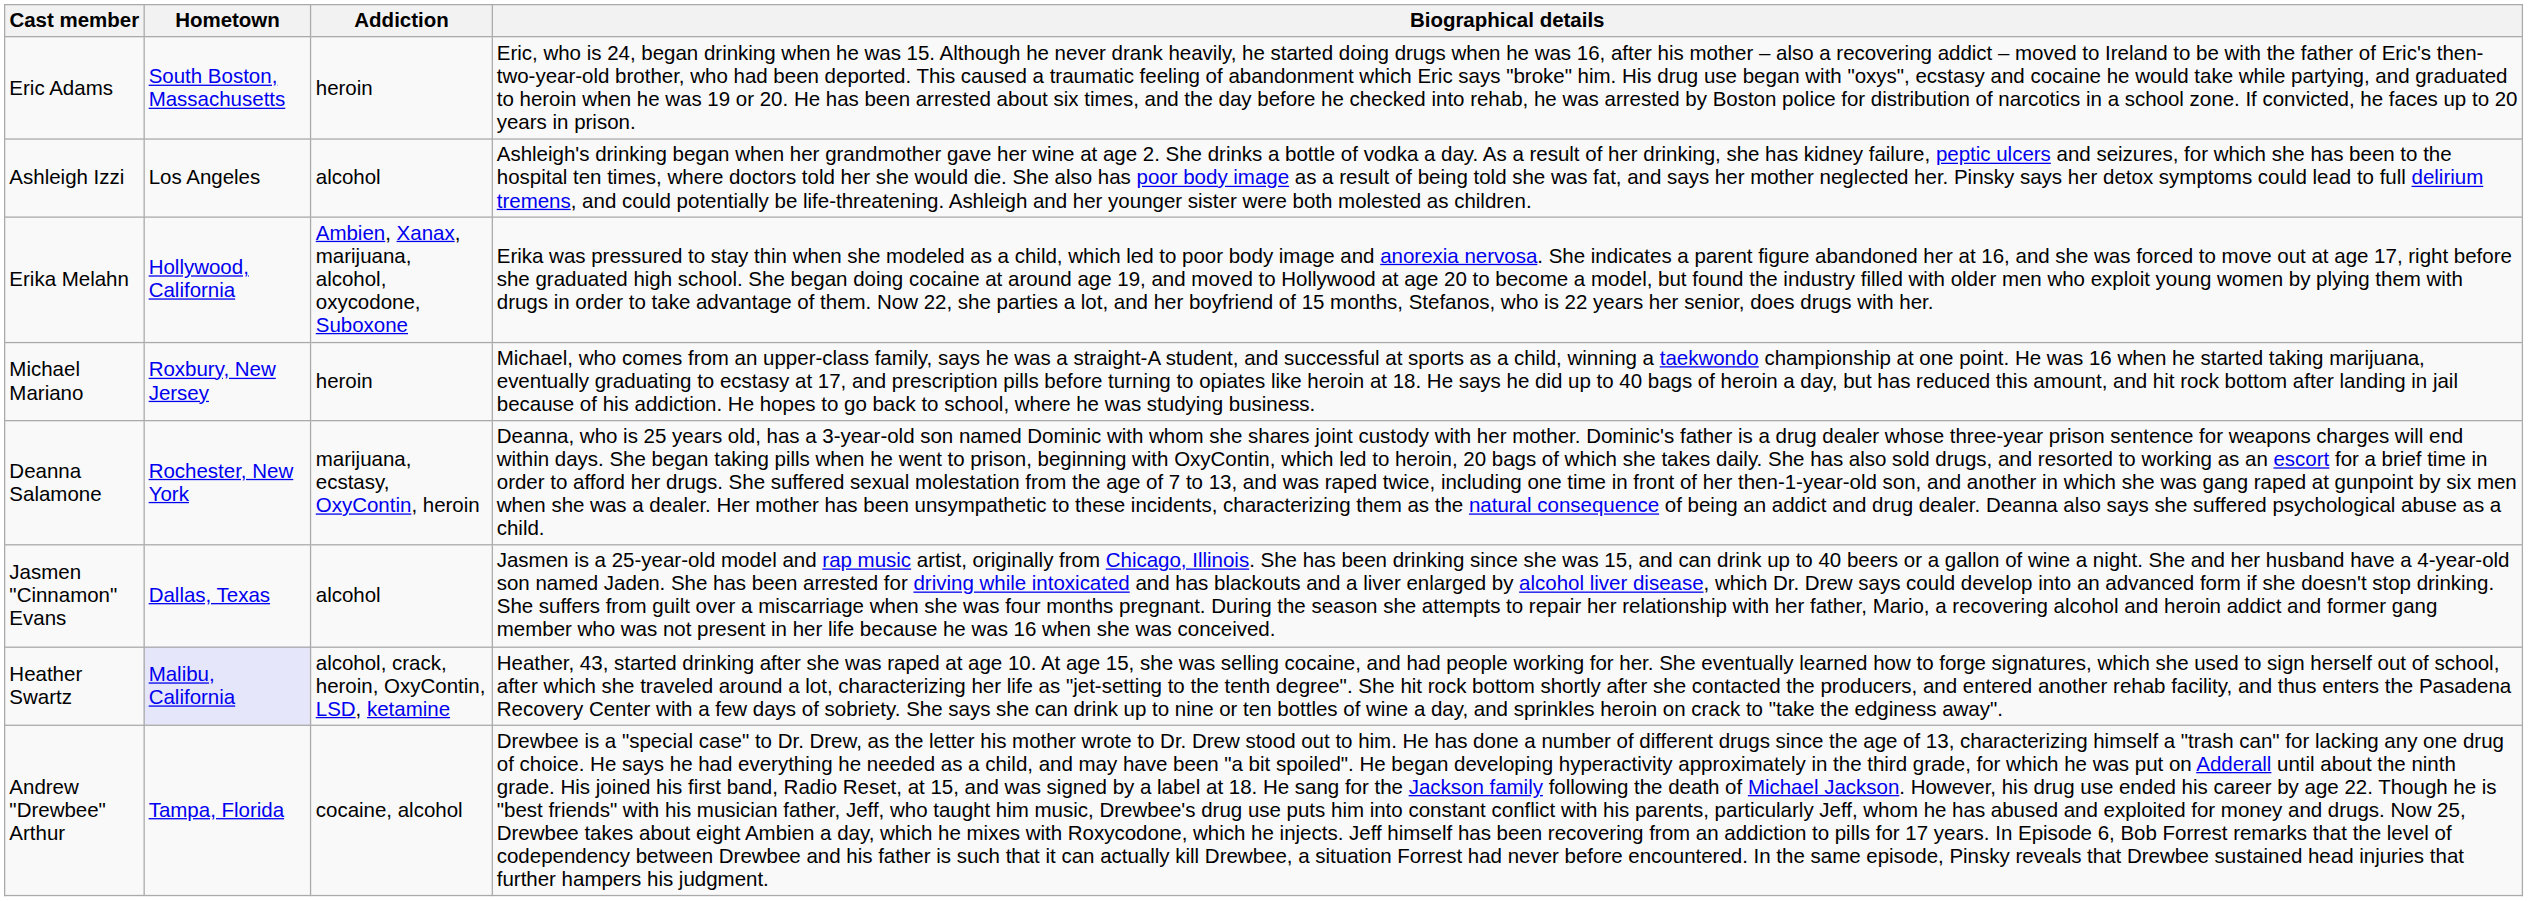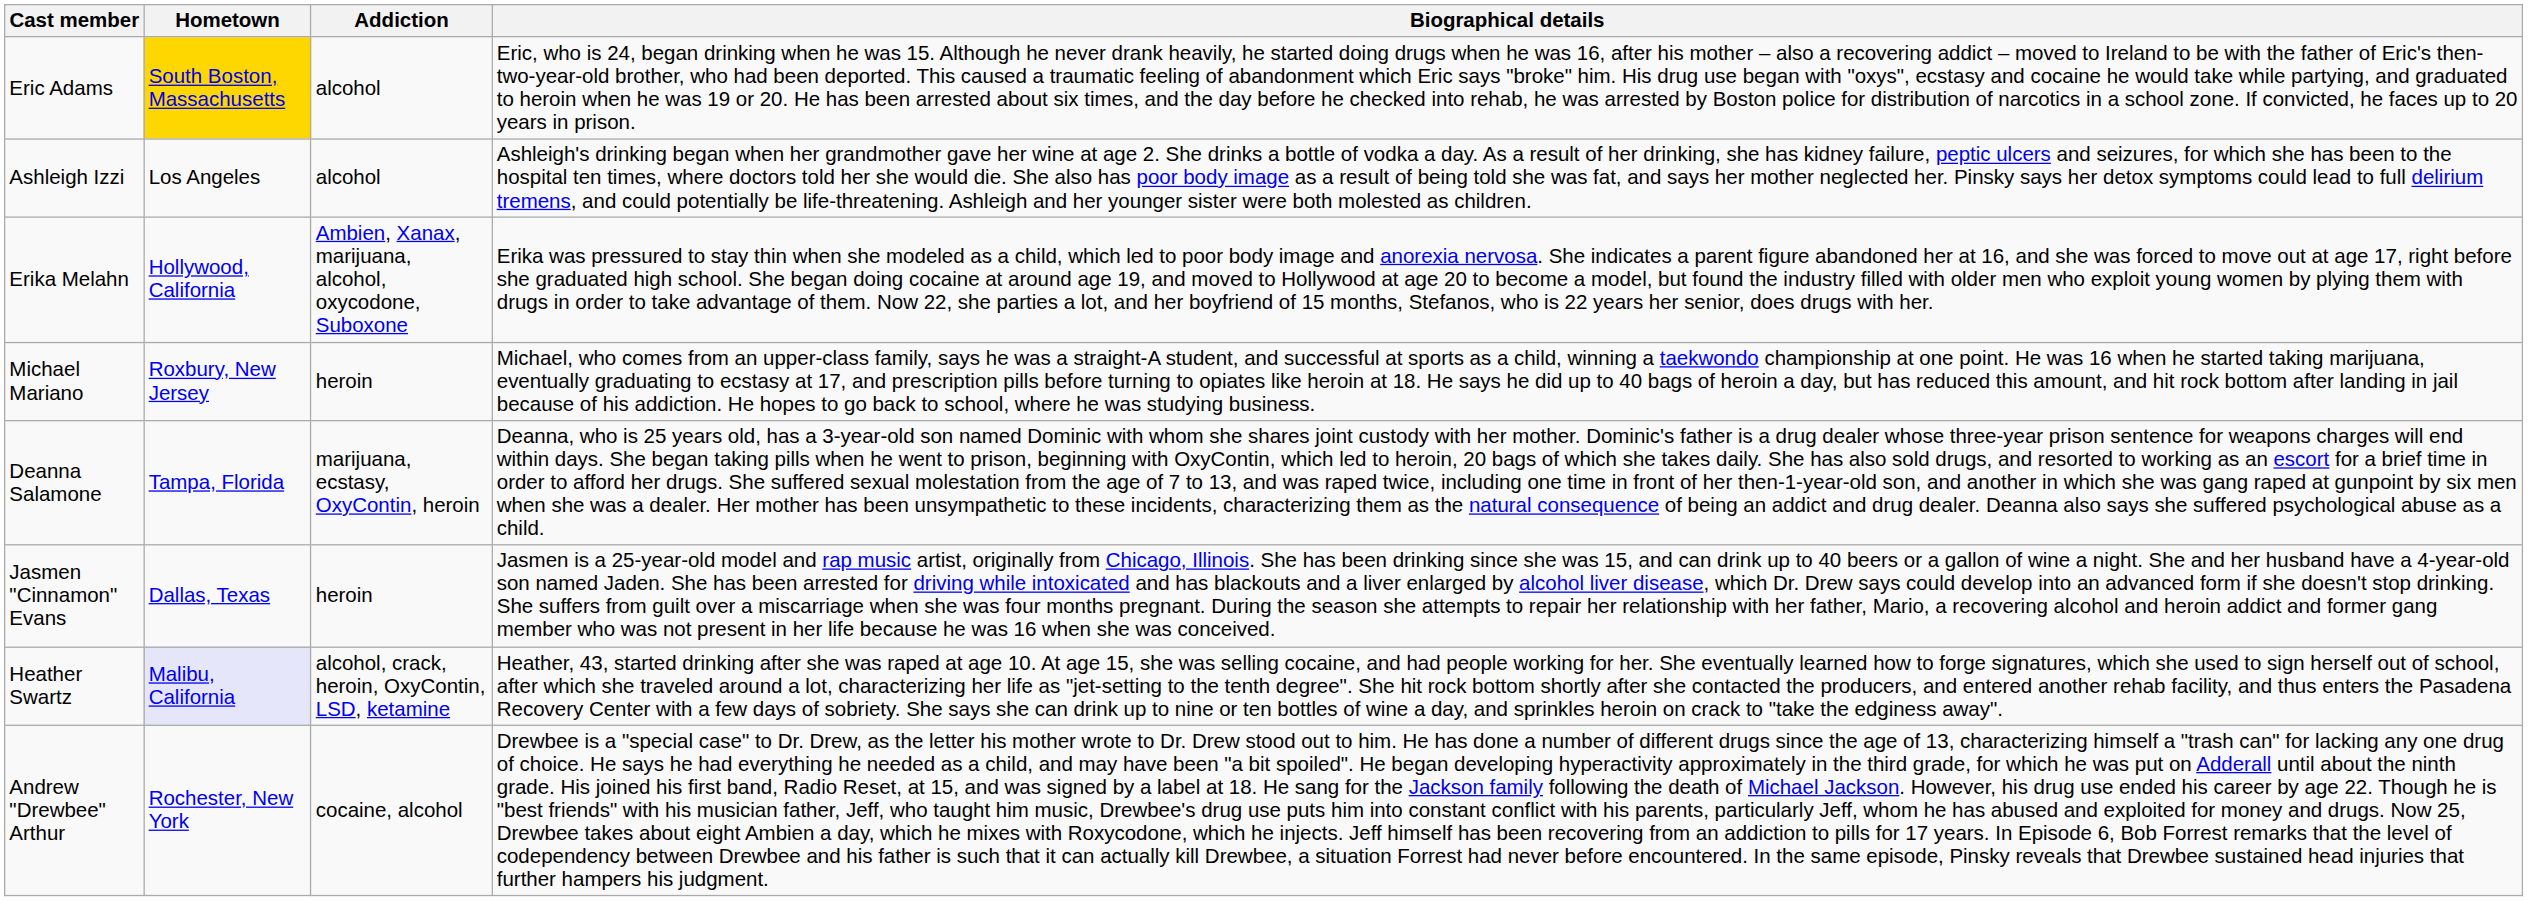Eric Adams | Hometown: no background -> gold background
Eric Adams | Addiction: heroin -> alcohol
Deanna Salamone | Hometown: Rochester, New York -> Tampa, Florida
Jasmen "Cinnamon" Evans | Addiction: alcohol -> heroin
Andrew "Drewbee" Arthur | Hometown: Tampa, Florida -> Rochester, New York
